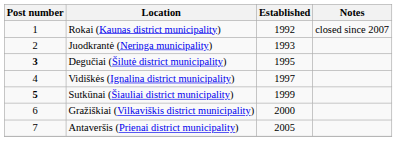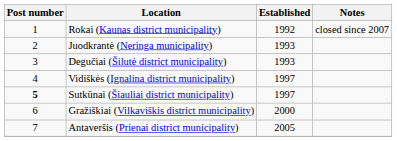Degučiai (Šilutė district municipality) | Post number: bold -> normal
Degučiai (Šilutė district municipality) | Established: 1995 -> 1993
Sutkūnai (Šiauliai district municipality) | Established: 1999 -> 1997
